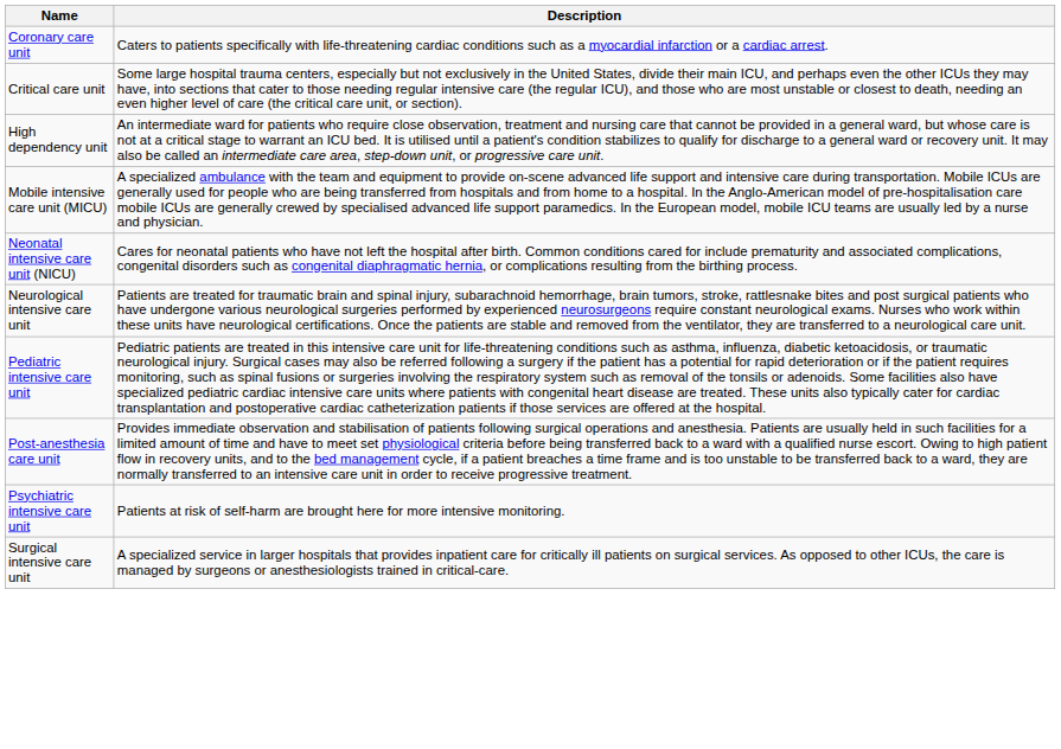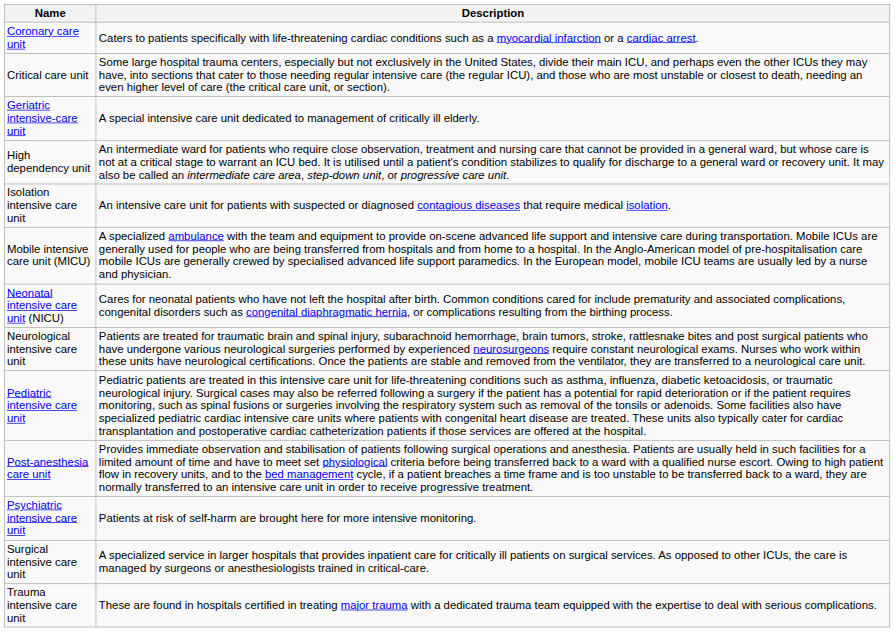+ row: Geriatric intensive-care unit | A special intensive care unit dedicated to management of critically ill elderly.
+ row: Isolation intensive care unit | An intensive care unit for patients with suspected or diagnosed contagious diseases that require medical isolation.
+ row: Trauma intensive care unit | These are found in hospitals certified in treating major trauma with a dedicated trauma team equipped with the expertise to deal with serious complications.
